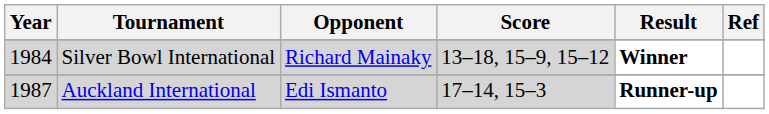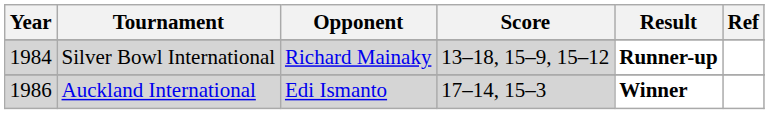Silver Bowl International | Result: Winner -> Runner-up
Auckland International | Year: 1987 -> 1986
Auckland International | Result: Runner-up -> Winner
